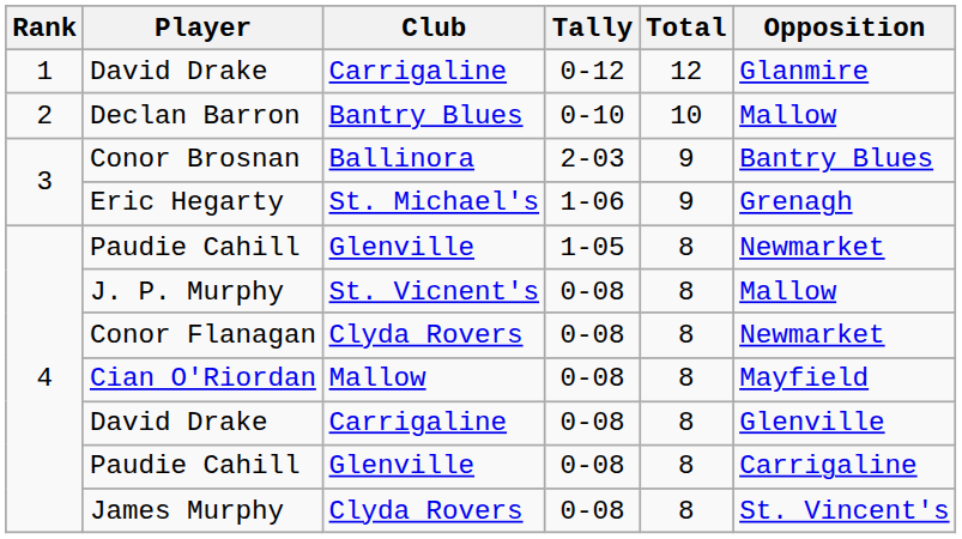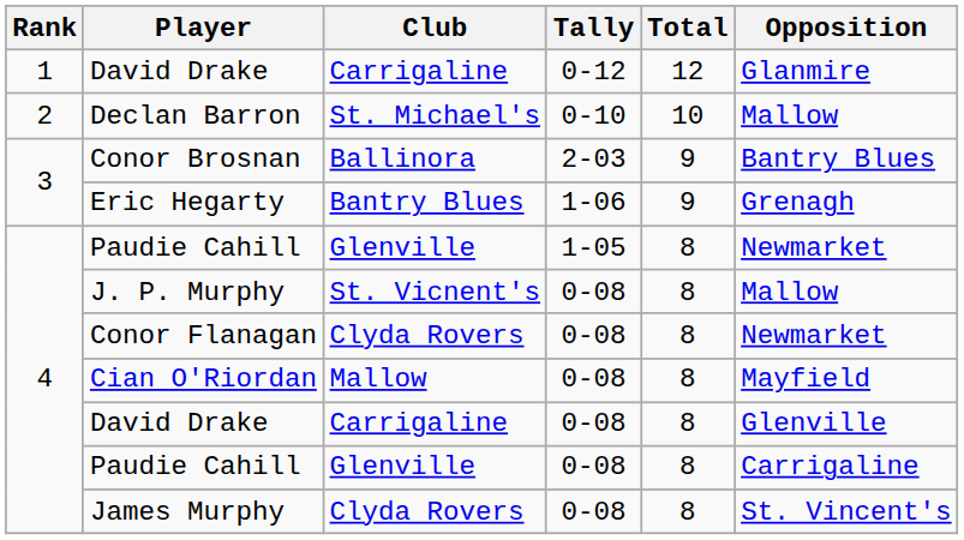Declan Barron | Club: Bantry Blues -> St. Michael's
Eric Hegarty | Club: St. Michael's -> Bantry Blues
